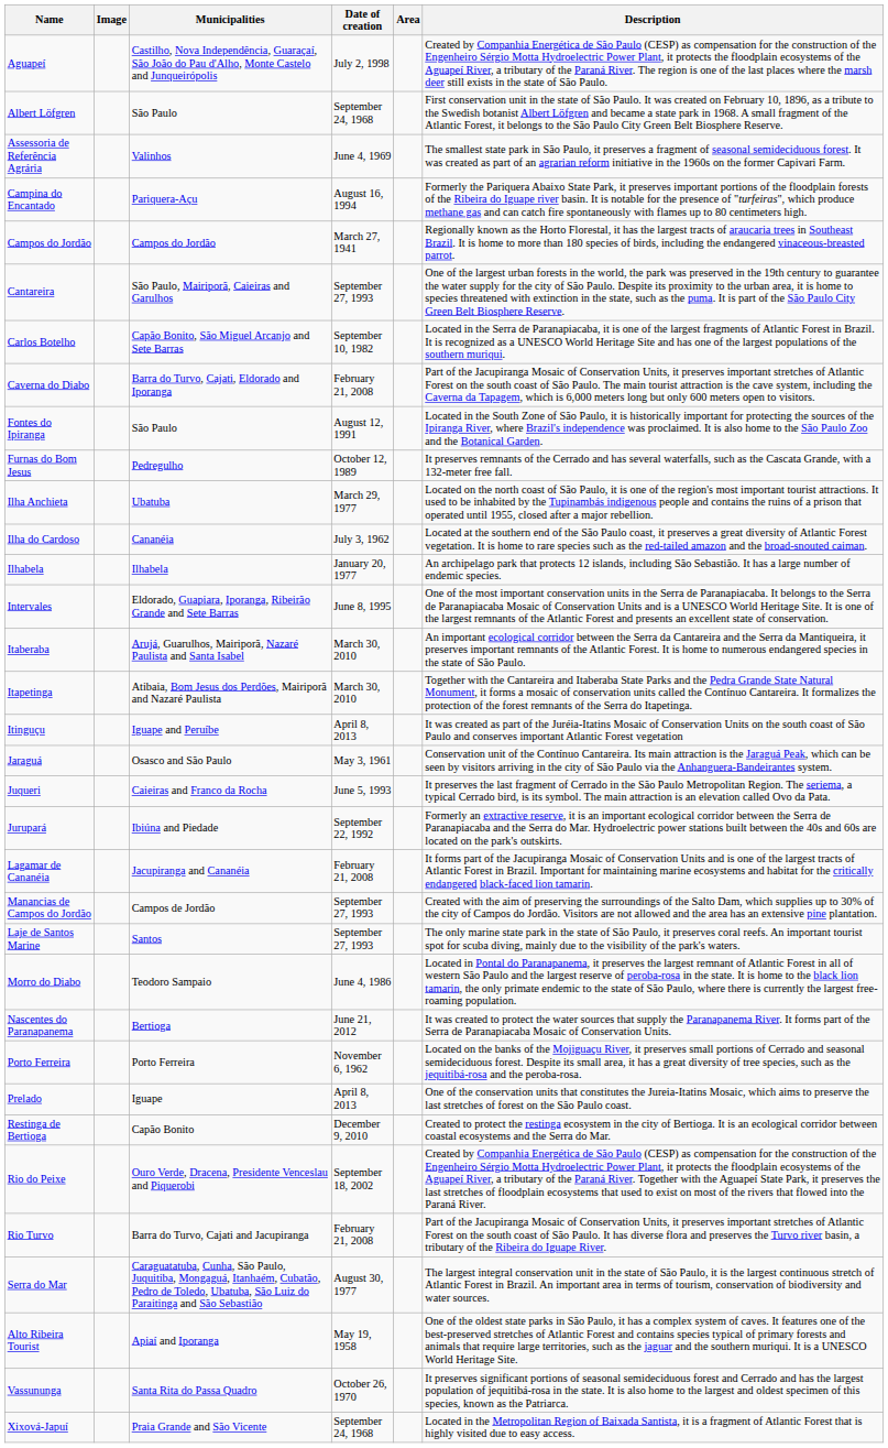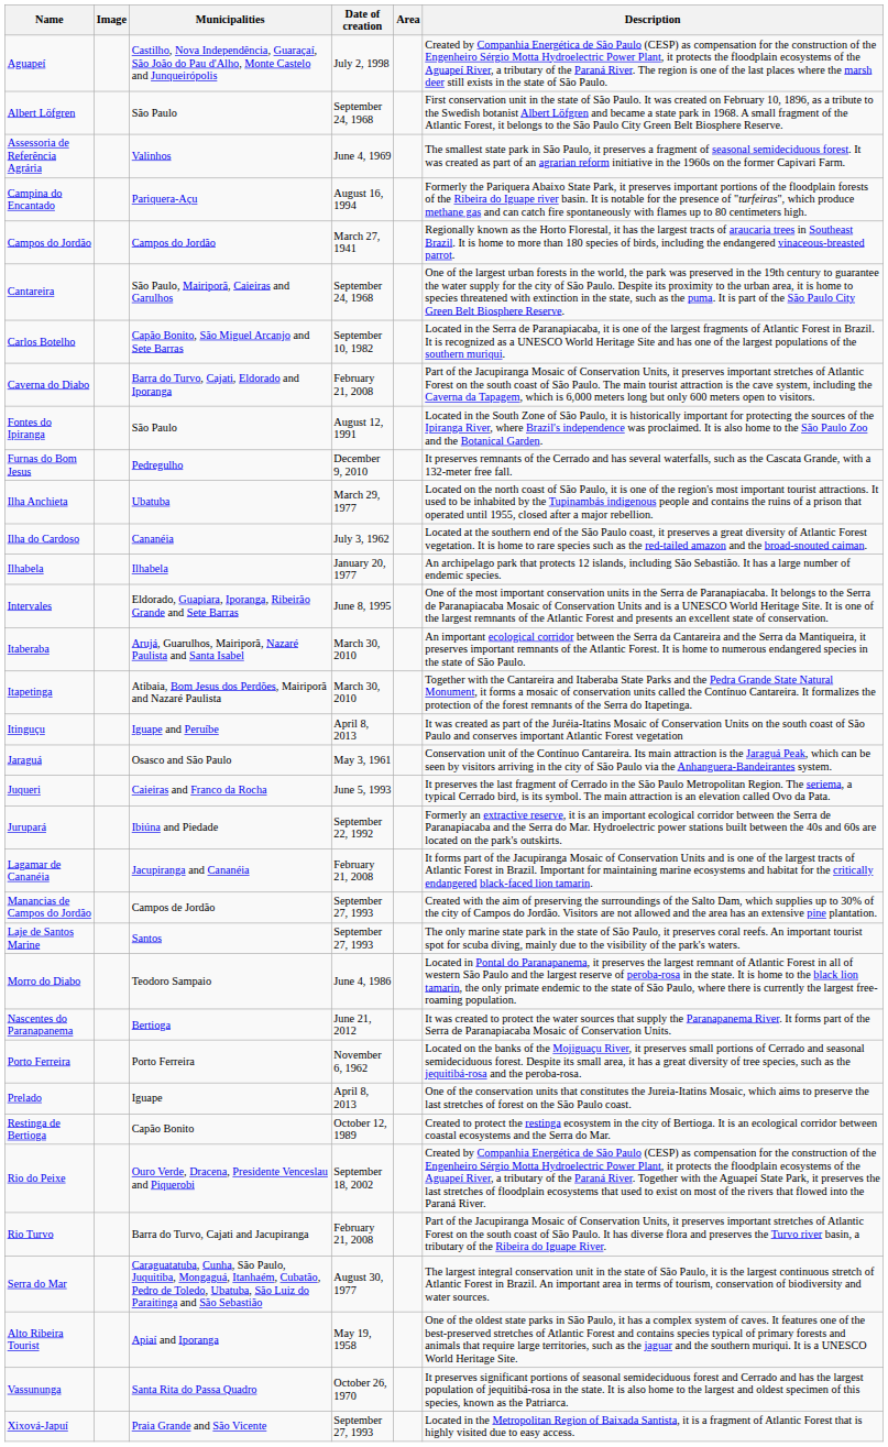Cantareira | Date of creation: September 27, 1993 -> September 24, 1968
Furnas do Bom Jesus | Date of creation: October 12, 1989 -> December 9, 2010
Restinga de Bertioga | Date of creation: December 9, 2010 -> October 12, 1989
Xixová-Japuí | Date of creation: September 24, 1968 -> September 27, 1993
